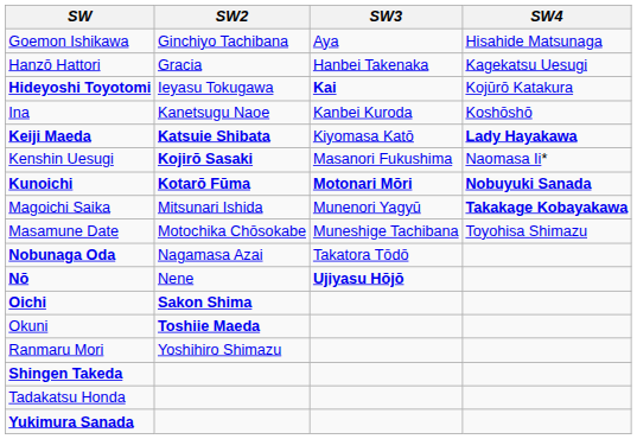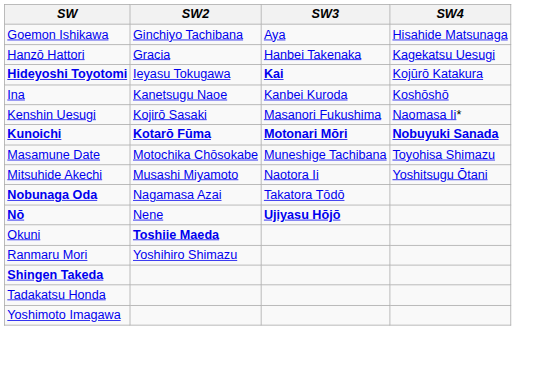- row: Keiji Maeda | Katsuie Shibata | Kiyomasa Katō | Lady Hayakawa
Kenshin Uesugi | SW2: bold -> normal
- row: Magoichi Saika | Mitsunari Ishida | Munenori Yagyū | Takakage Kobayakawa
+ row: Mitsuhide Akechi | Musashi Miyamoto | Naotora Ii | Yoshitsugu Ōtani
- row: Oichi | Sakon Shima
+ row: Yoshimoto Imagawa
- row: Yukimura Sanada
